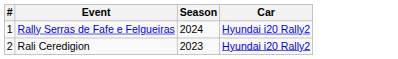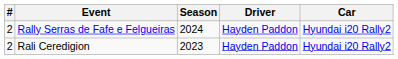+ column: Driver | Hayden Paddon | Hayden Paddon
Rally Serras de Fafe e Felgueiras | #: 1 -> 2
